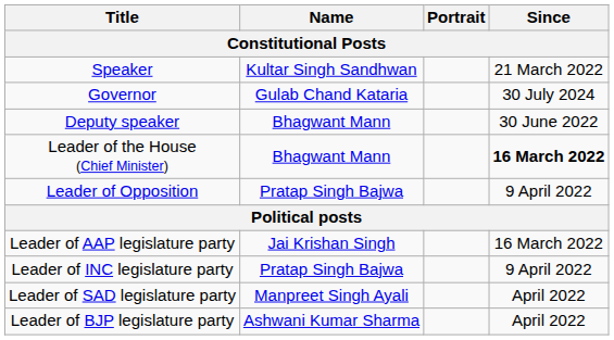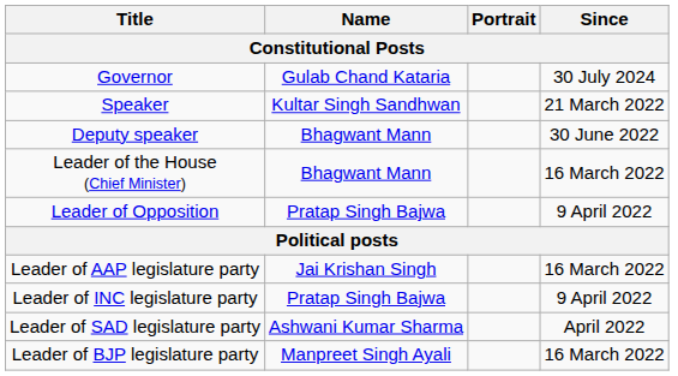rows swapped: Governor <-> Speaker
Leader of the House (Chief Minister) | Since: bold -> normal
Leader of SAD legislature party | Name: Manpreet Singh Ayali -> Ashwani Kumar Sharma
Leader of BJP legislature party | Name: Ashwani Kumar Sharma -> Manpreet Singh Ayali
Leader of BJP legislature party | Since: April 2022 -> 16 March 2022
